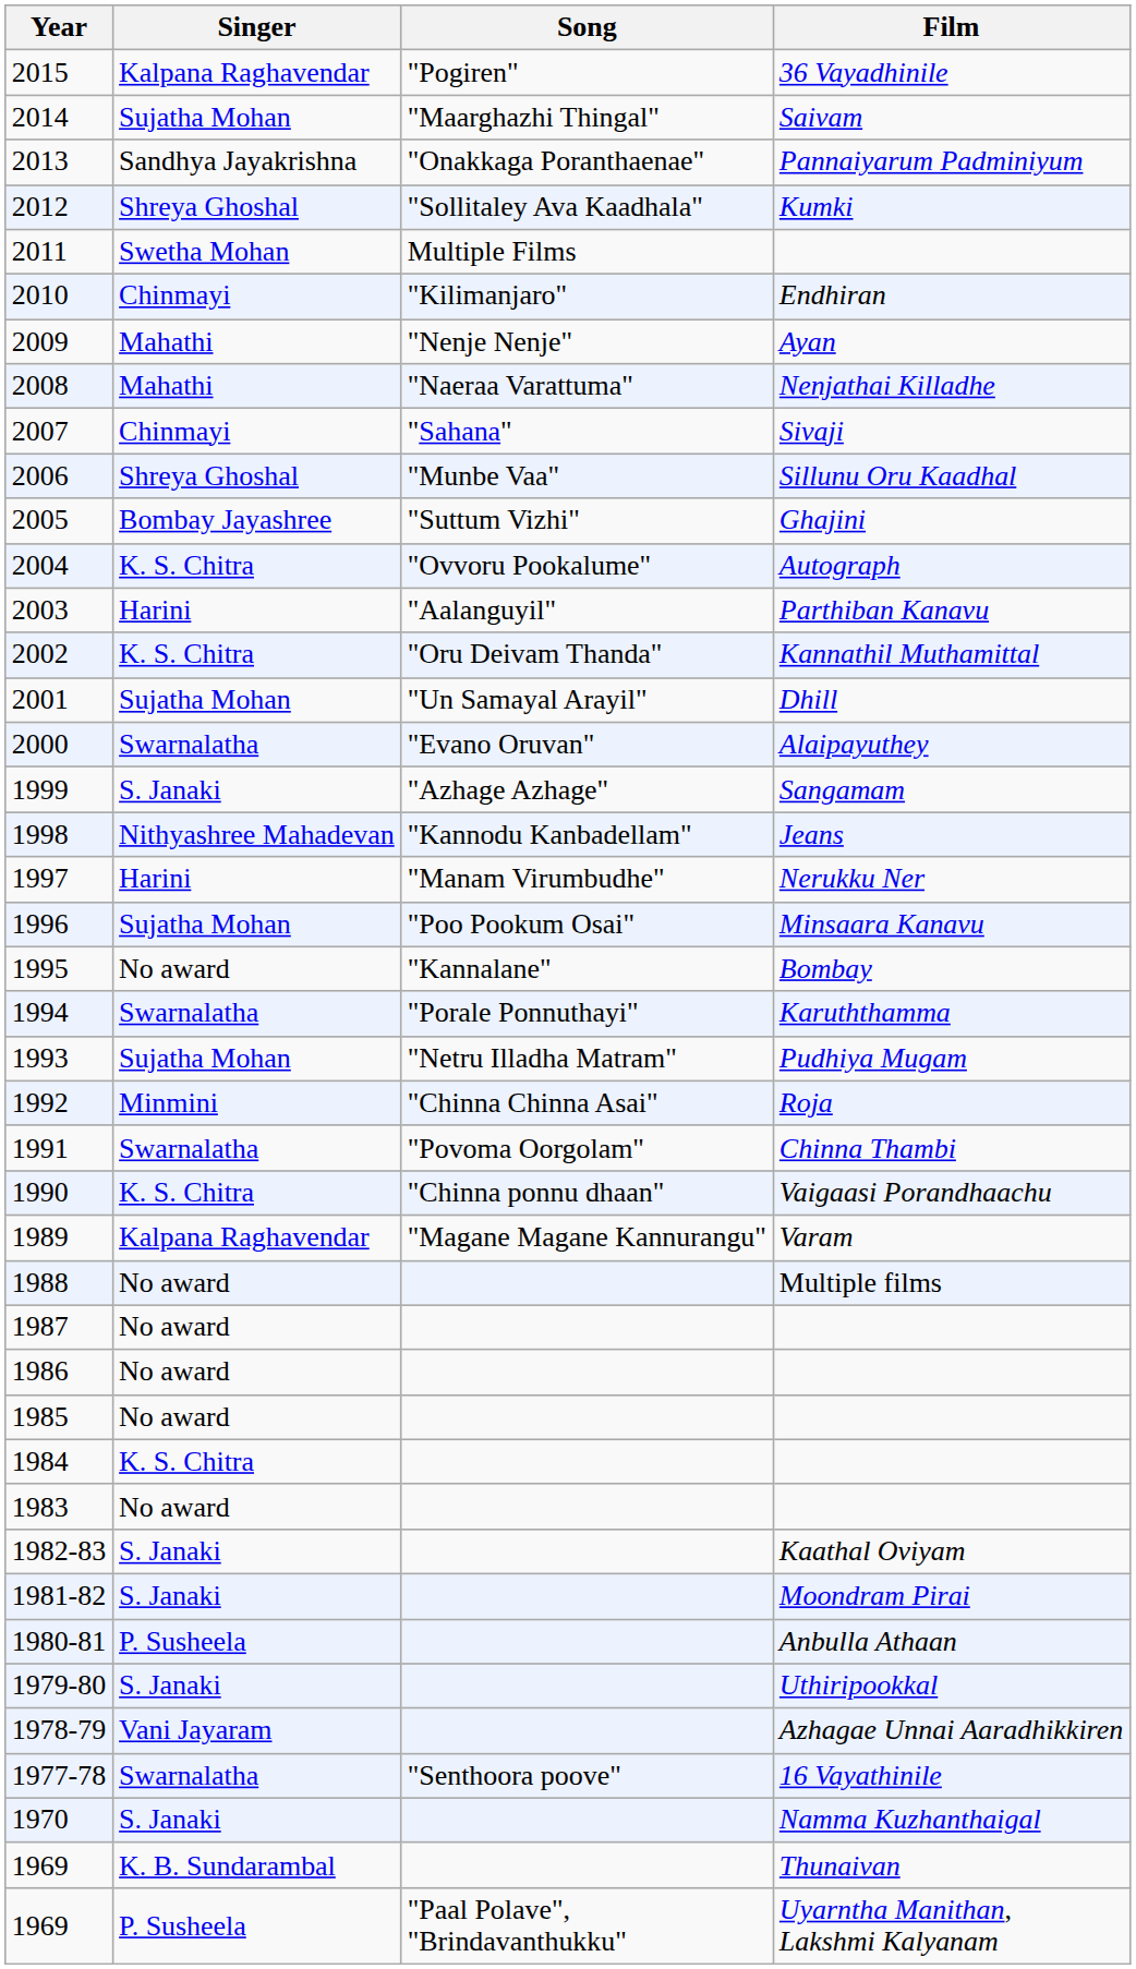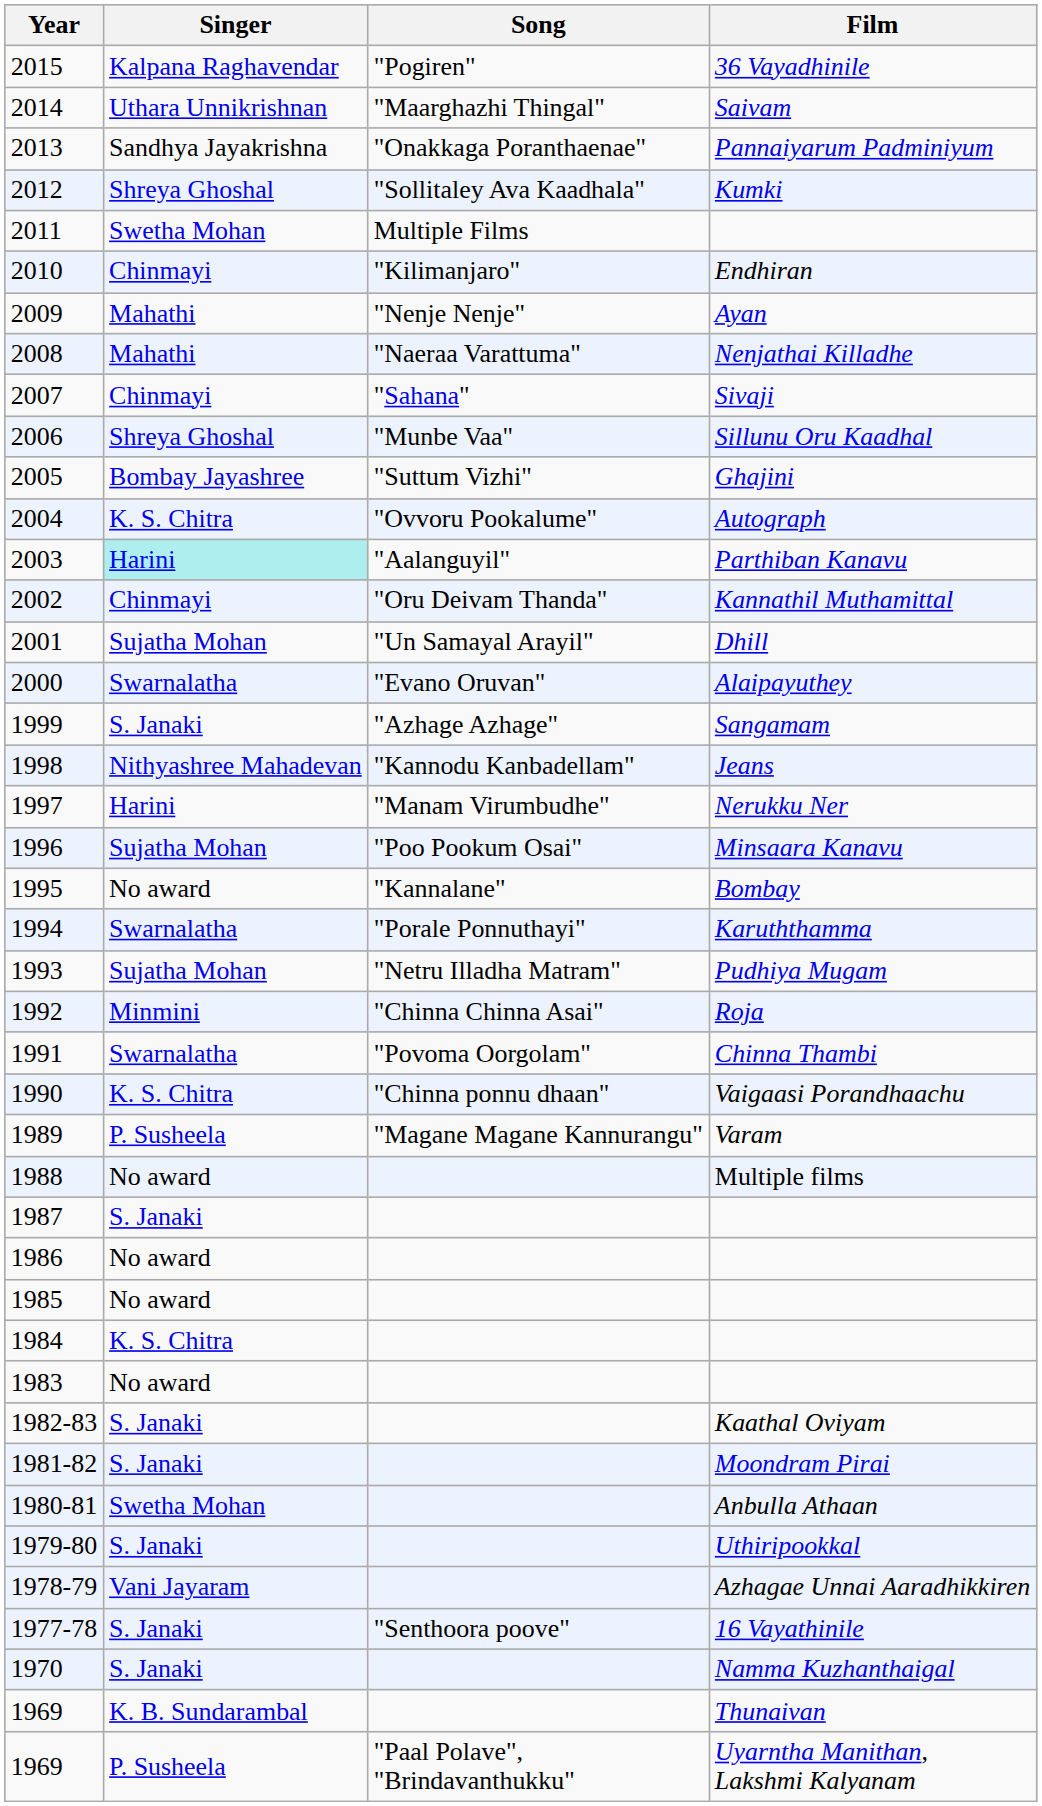2014 | Singer: Sujatha Mohan -> Uthara Unnikrishnan
2003 | Singer: no background -> paleturquoise background
2002 | Singer: K. S. Chitra -> Chinmayi
1989 | Singer: Kalpana Raghavendar -> P. Susheela
1987 | Singer: No award -> S. Janaki
1980-81 | Singer: P. Susheela -> Swetha Mohan
1977-78 | Singer: Swarnalatha -> S. Janaki
